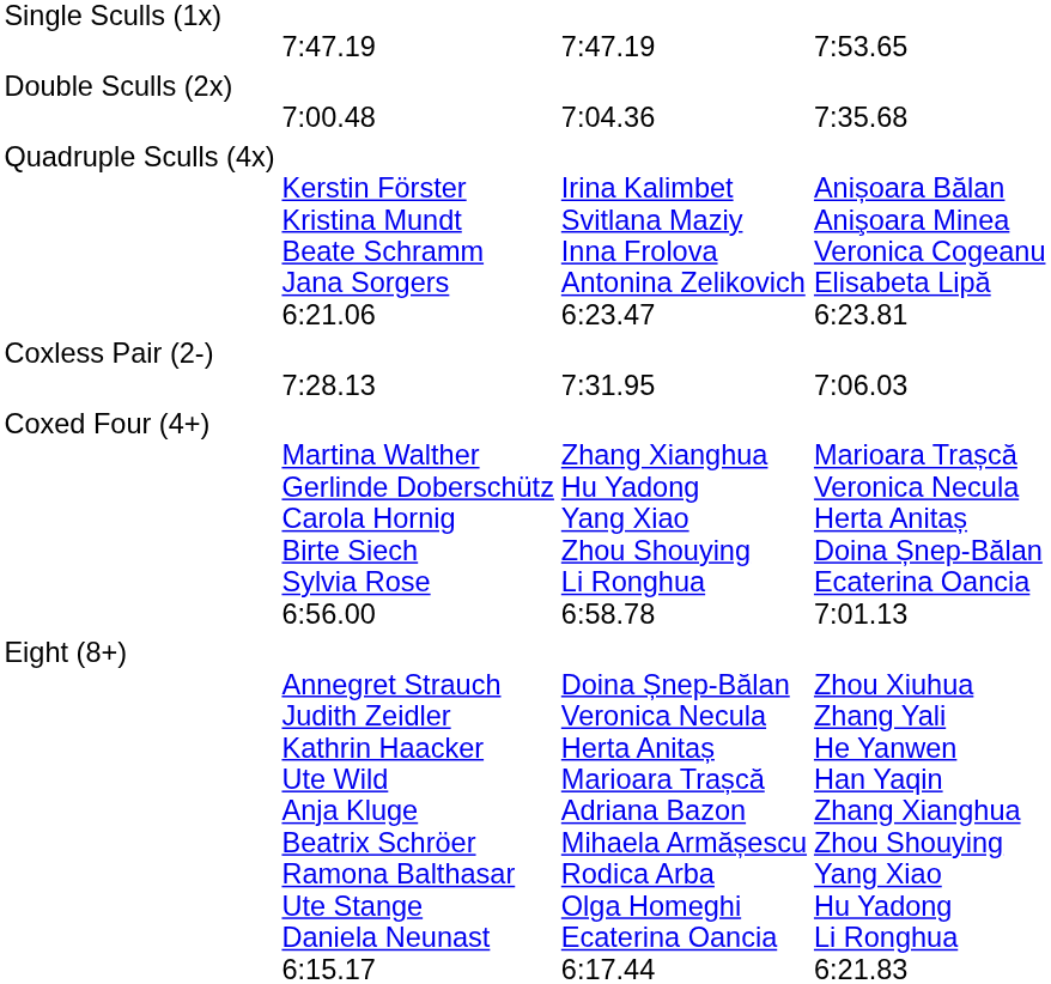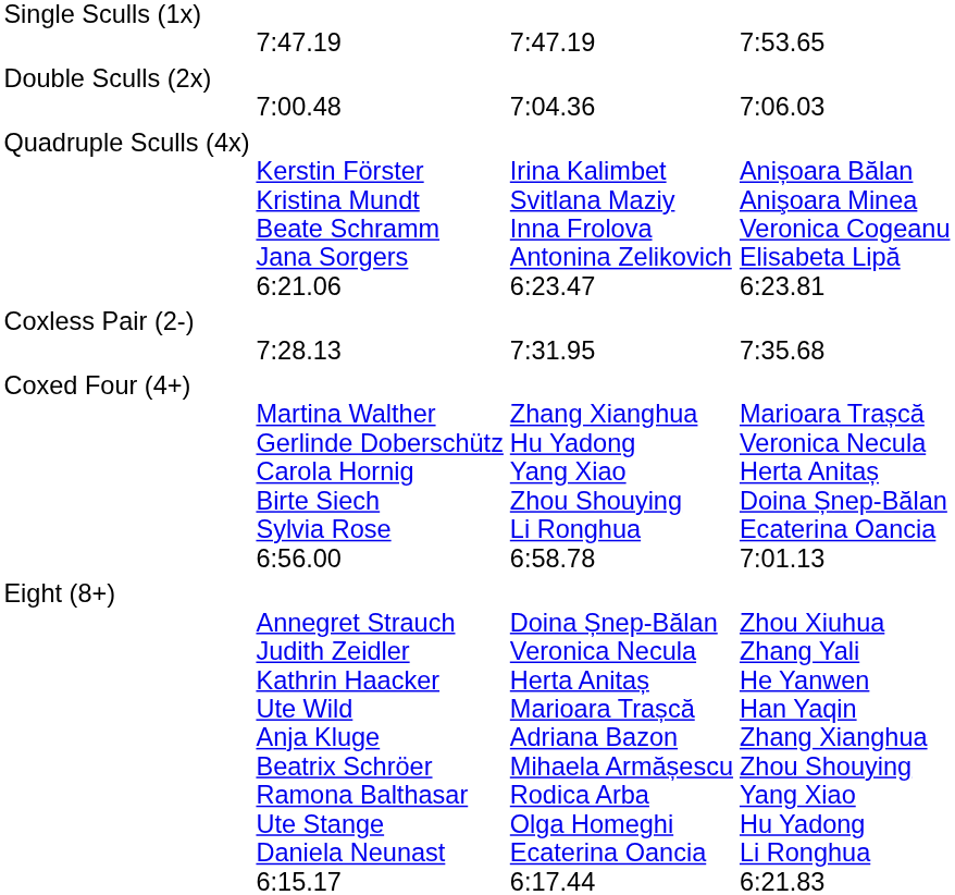Double Sculls (2x) | column 4: 7:35.68 -> 7:06.03
Coxless Pair (2-) | column 4: 7:06.03 -> 7:35.68
